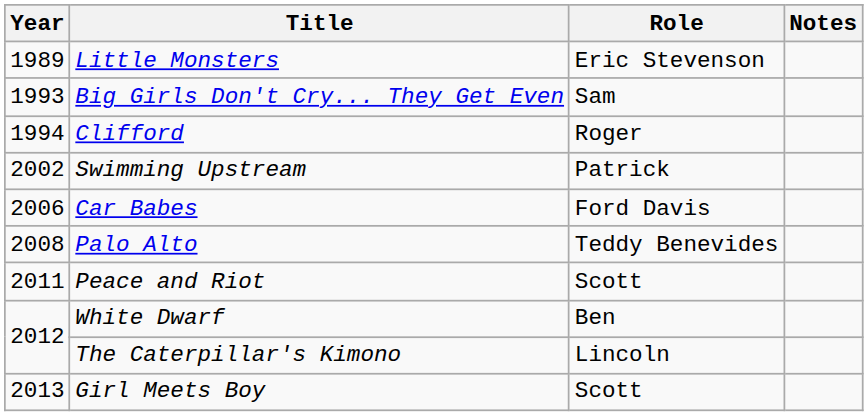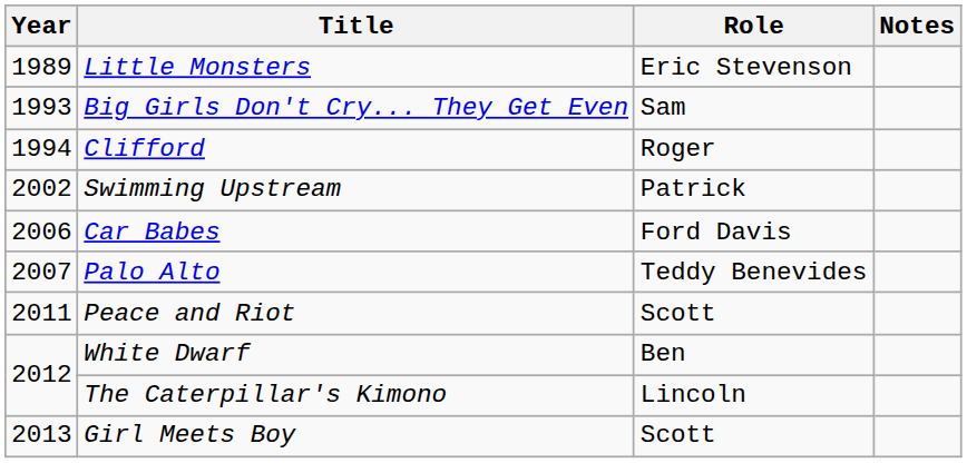Palo Alto | Year: 2008 -> 2007
